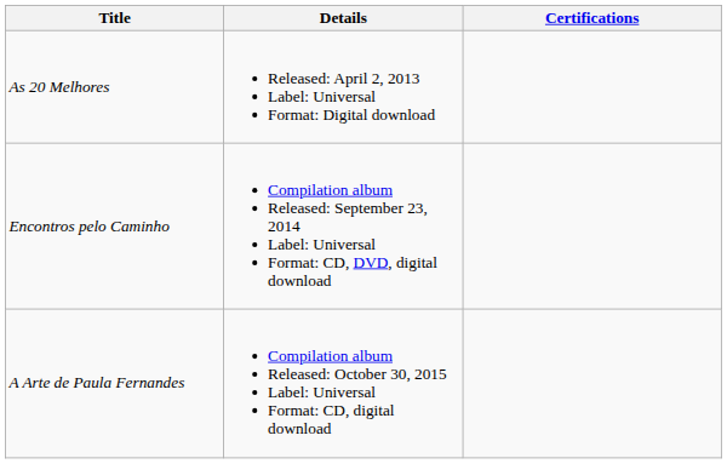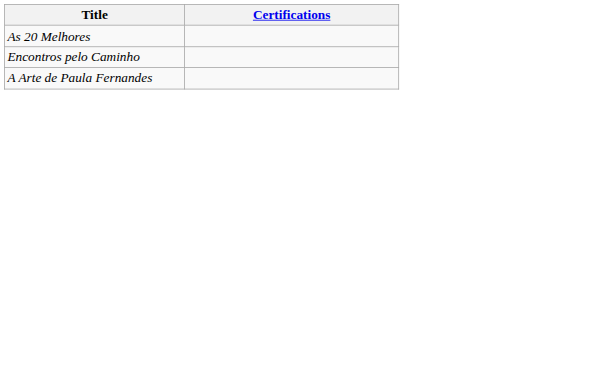- column: Details | Released: April 2, 2013 Label: Universal Format: Digital download | Compilation album Released: September 23, 2014 Label: Universal Format: CD, DVD, digital download | Compilation album Released: October 30, 2015 Label: Universal Format: CD, digital download
